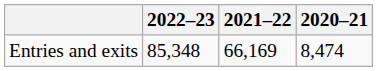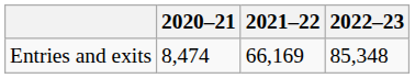columns swapped: 2020–21 <-> 2022–23
